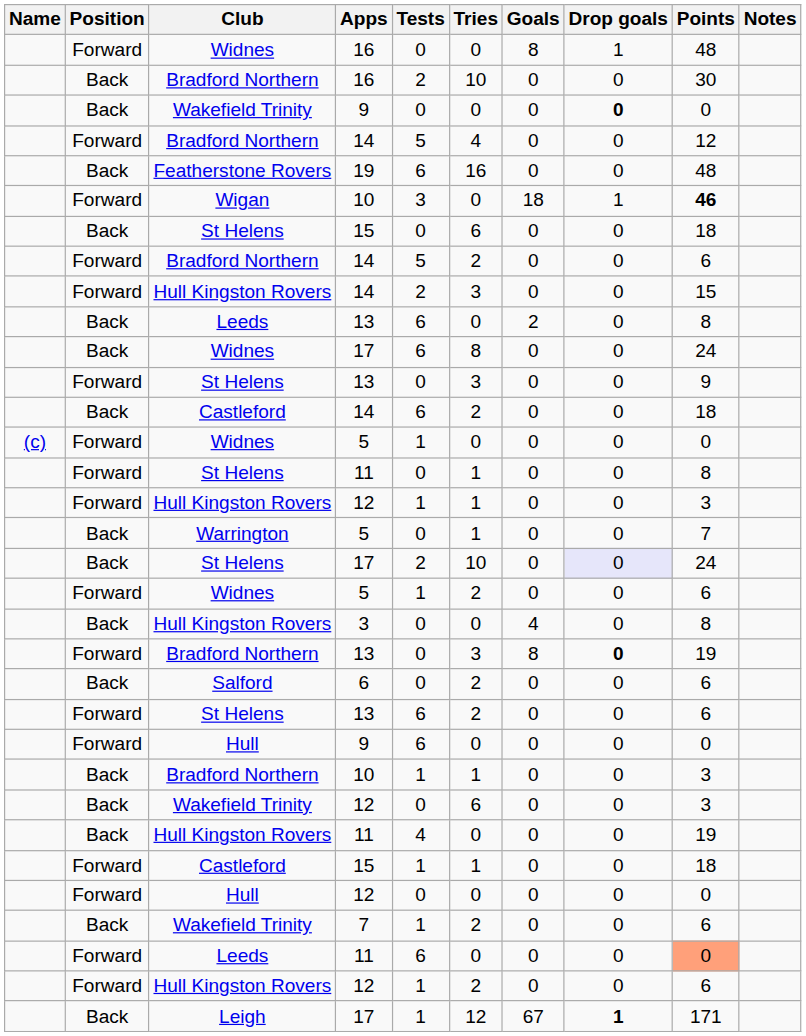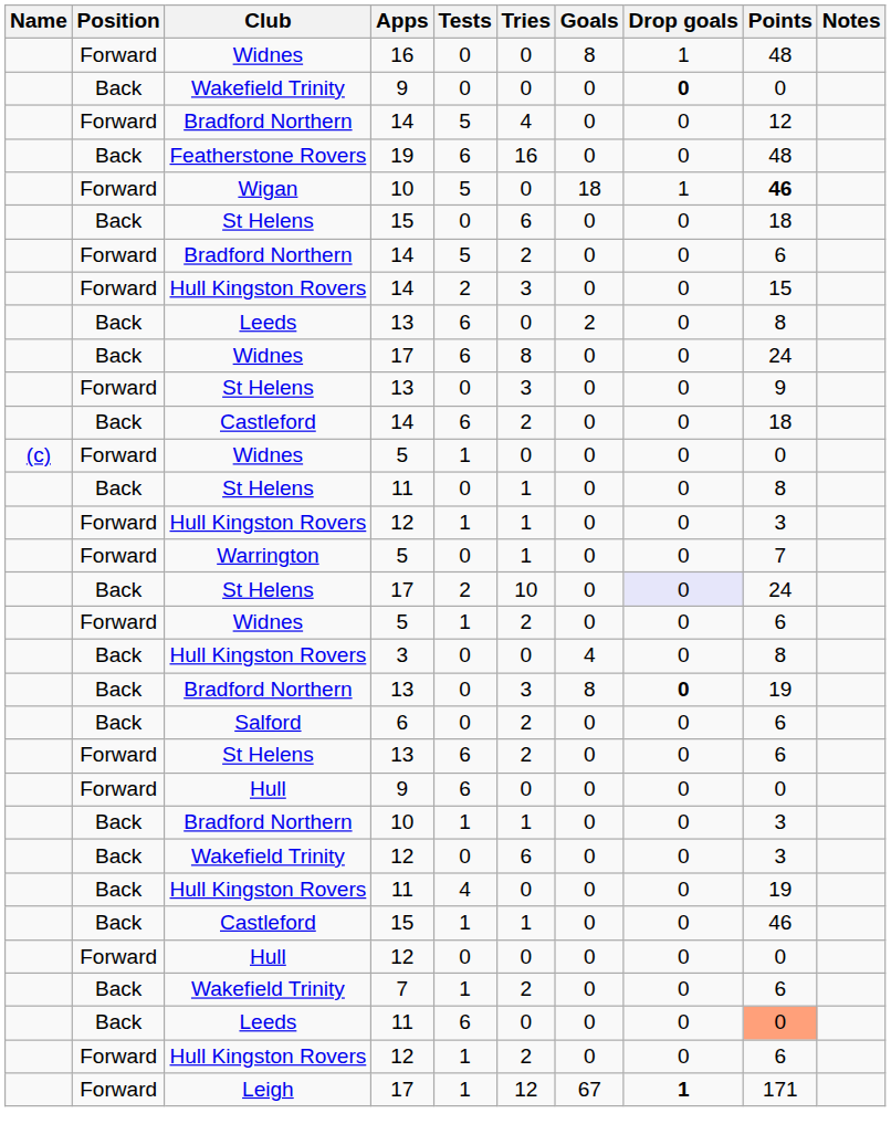- row: Back | Bradford Northern | 16 | 2 | 10 | 0 | 0 | 30
Wigan / 10 | Tests: 3 -> 5
St Helens / 11 | Position: Forward -> Back
Warrington / 5 | Position: Back -> Forward
Bradford Northern / 13 | Position: Forward -> Back
Castleford / 15 | Position: Forward -> Back
Castleford / 15 | Points: 18 -> 46
Leeds / 11 | Position: Forward -> Back
Leigh / 17 | Position: Back -> Forward
